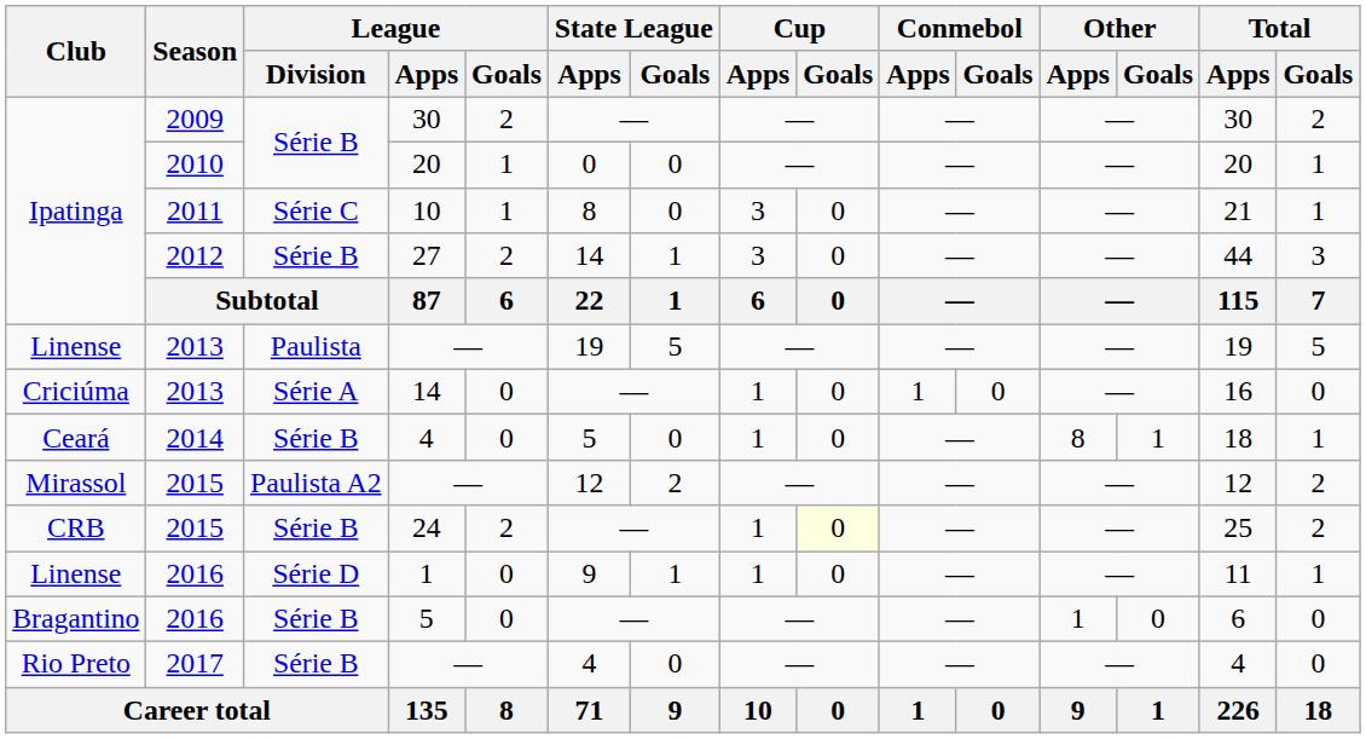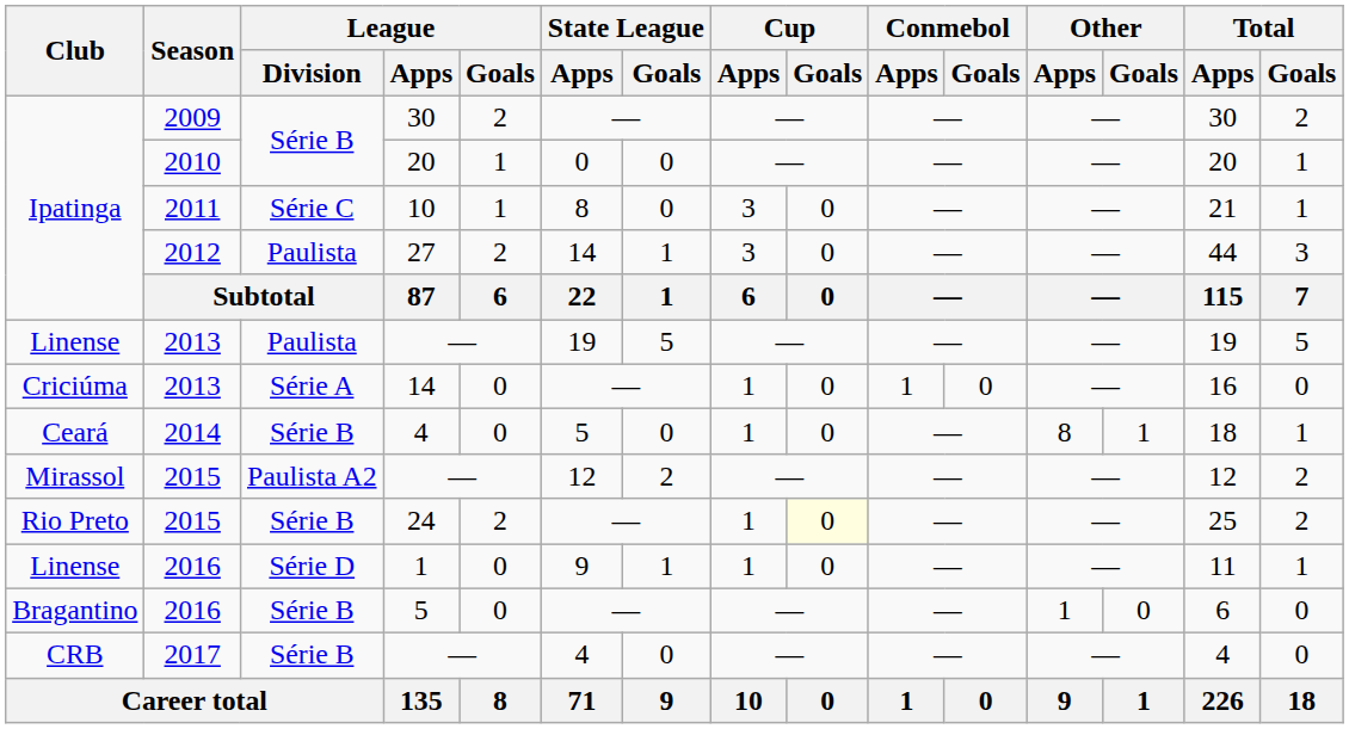27 | League / Division: Série B -> Paulista
24 | Club: CRB -> Rio Preto
2017 / — | Club: Rio Preto -> CRB
